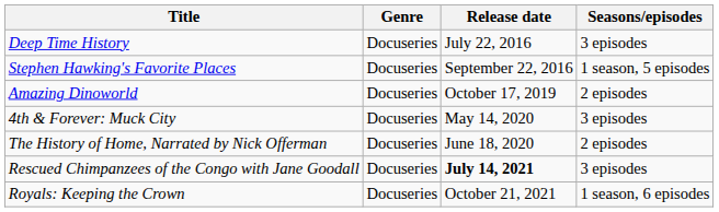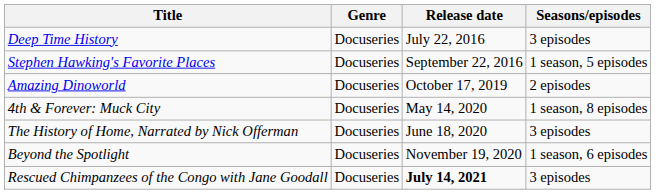4th & Forever: Muck City | Seasons/episodes: 3 episodes -> 1 season, 8 episodes
The History of Home, Narrated by Nick Offerman | Seasons/episodes: 2 episodes -> 3 episodes
+ row: Beyond the Spotlight | Docuseries | November 19, 2020 | 1 season, 6 episodes
- row: Royals: Keeping the Crown | Docuseries | October 21, 2021 | 1 season, 6 episodes
